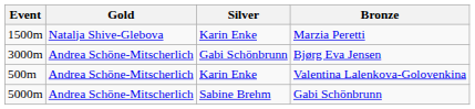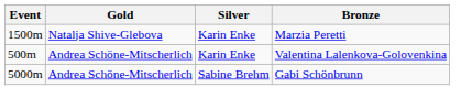- row: 3000m | Andrea Schöne-Mitscherlich | Gabi Schönbrunn | Bjørg Eva Jensen
